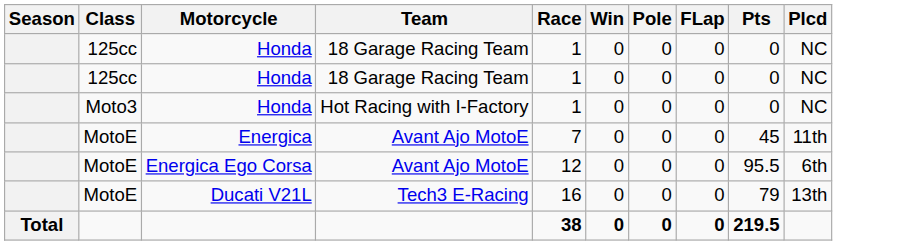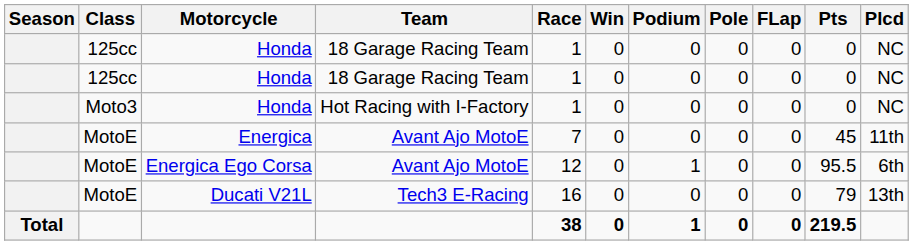+ column: Podium | 0 | 0 | 0 | 0 | 1 | 0 | 1
